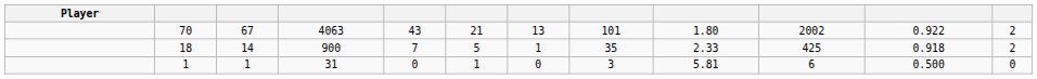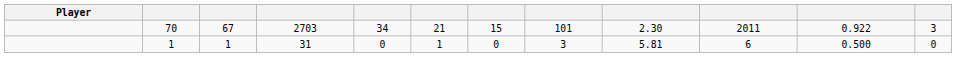70 | column 4: 4063 -> 2703
70 | column 5: 43 -> 34
70 | column 7: 13 -> 15
70 | column 9: 1.80 -> 2.30
70 | column 10: 2002 -> 2011
70 | column 12: 2 -> 3
- row: 18 | 14 | 900 | 7 | 5 | 1 | 35 | 2.33 | 425 | 0.918 | 2
